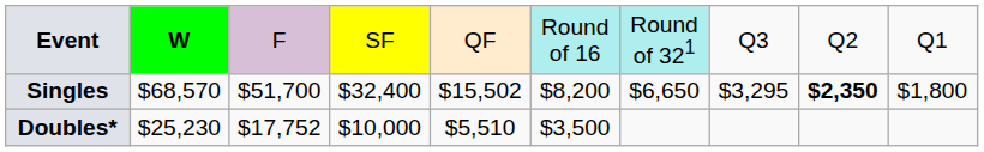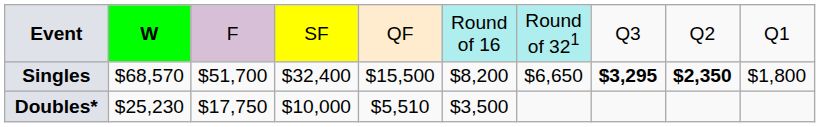Singles | column 5: $15,502 -> $15,500
Singles | column 8: normal -> bold
Doubles* | column 3: $17,752 -> $17,750
